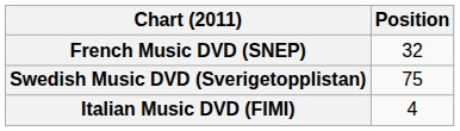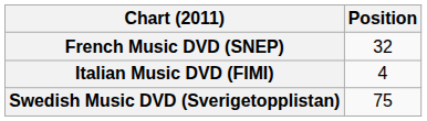rows swapped: Italian Music DVD (FIMI) <-> Swedish Music DVD (Sverigetopplistan)
